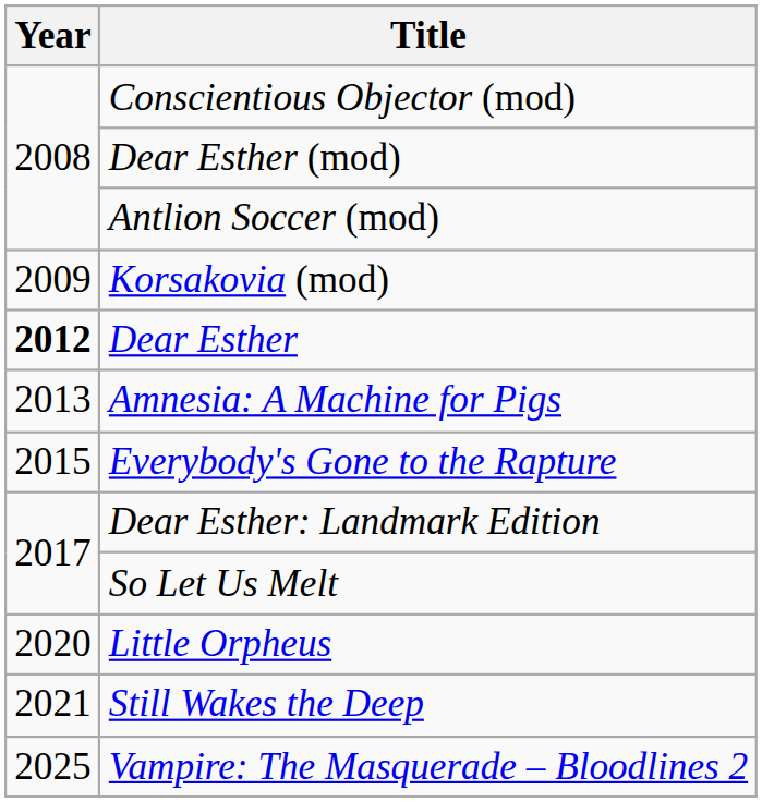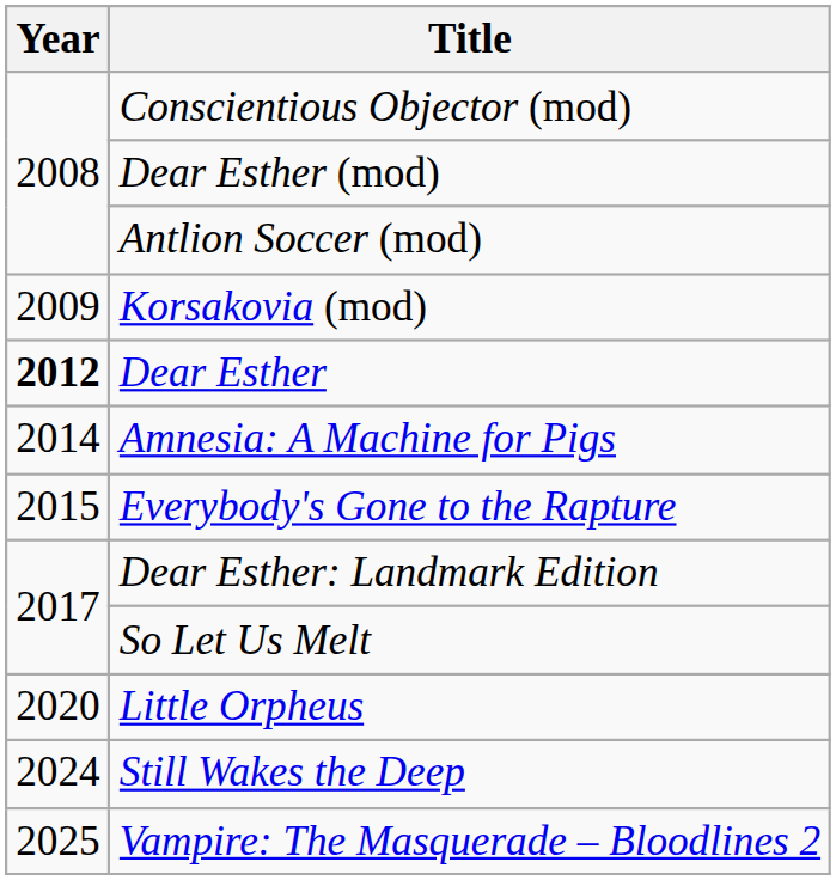Amnesia: A Machine for Pigs | Year: 2013 -> 2014
Still Wakes the Deep | Year: 2021 -> 2024
